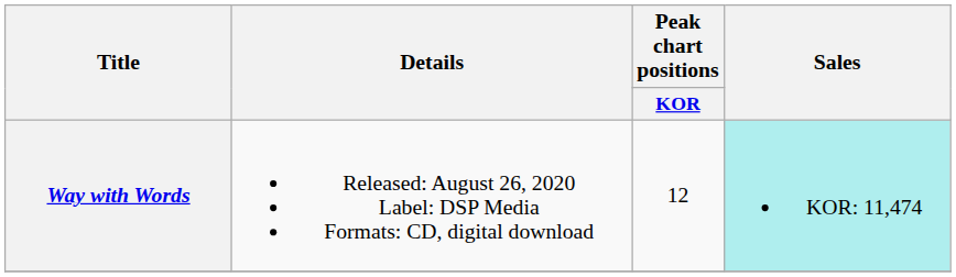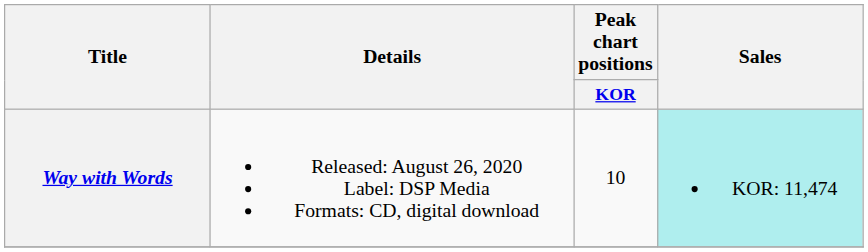Way with Words | Peak chart positions / KOR: 12 -> 10
